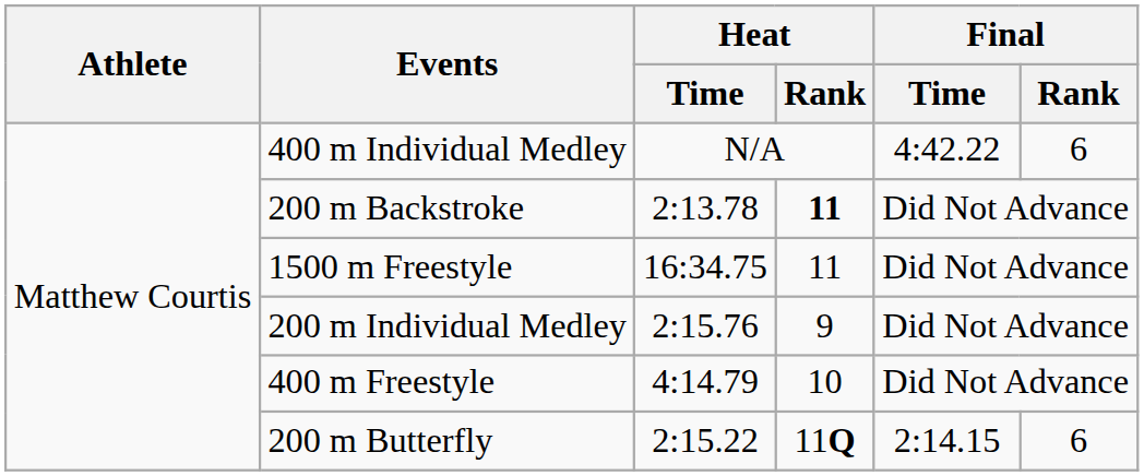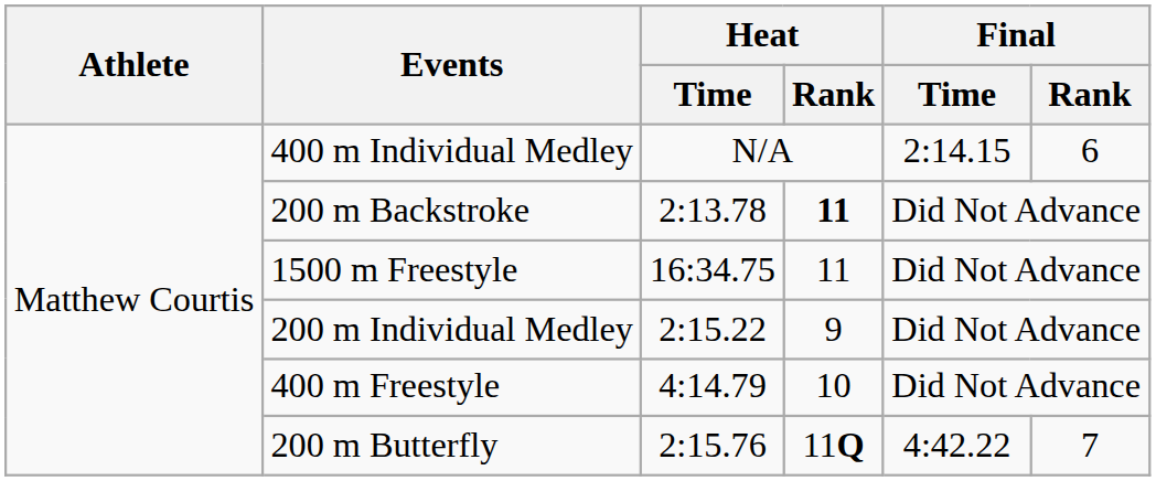400 m Individual Medley | Final / Time: 4:42.22 -> 2:14.15
200 m Individual Medley | Heat / Time: 2:15.76 -> 2:15.22
200 m Butterfly | Heat / Time: 2:15.22 -> 2:15.76
200 m Butterfly | Final / Time: 2:14.15 -> 4:42.22
200 m Butterfly | Final / Rank: 6 -> 7
